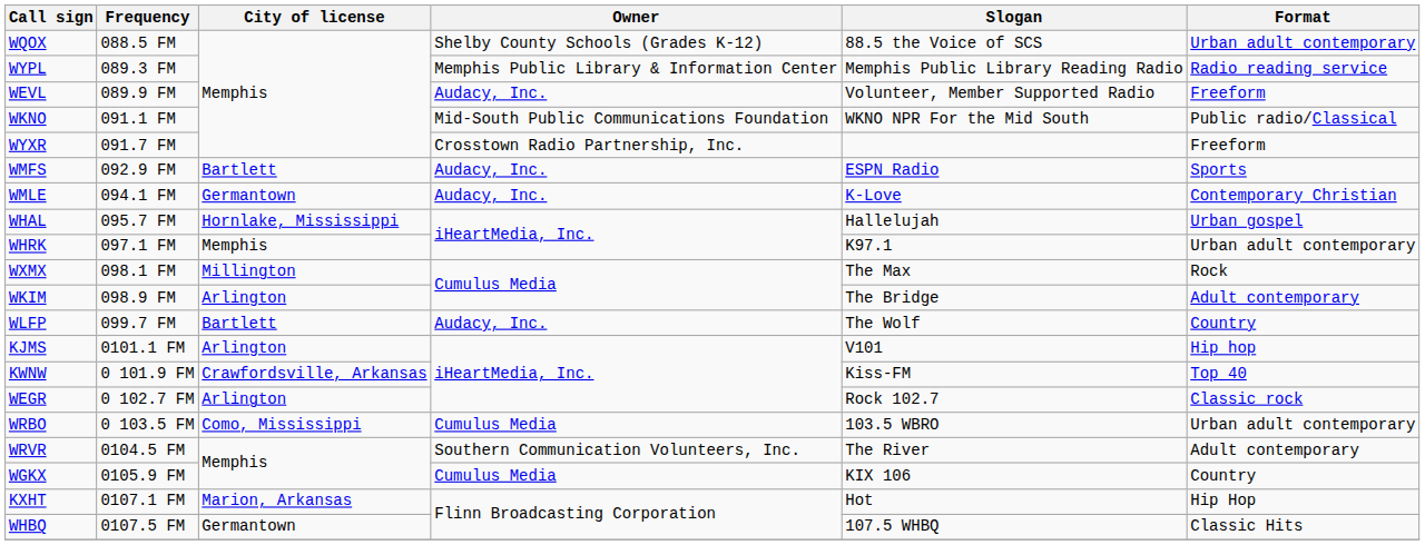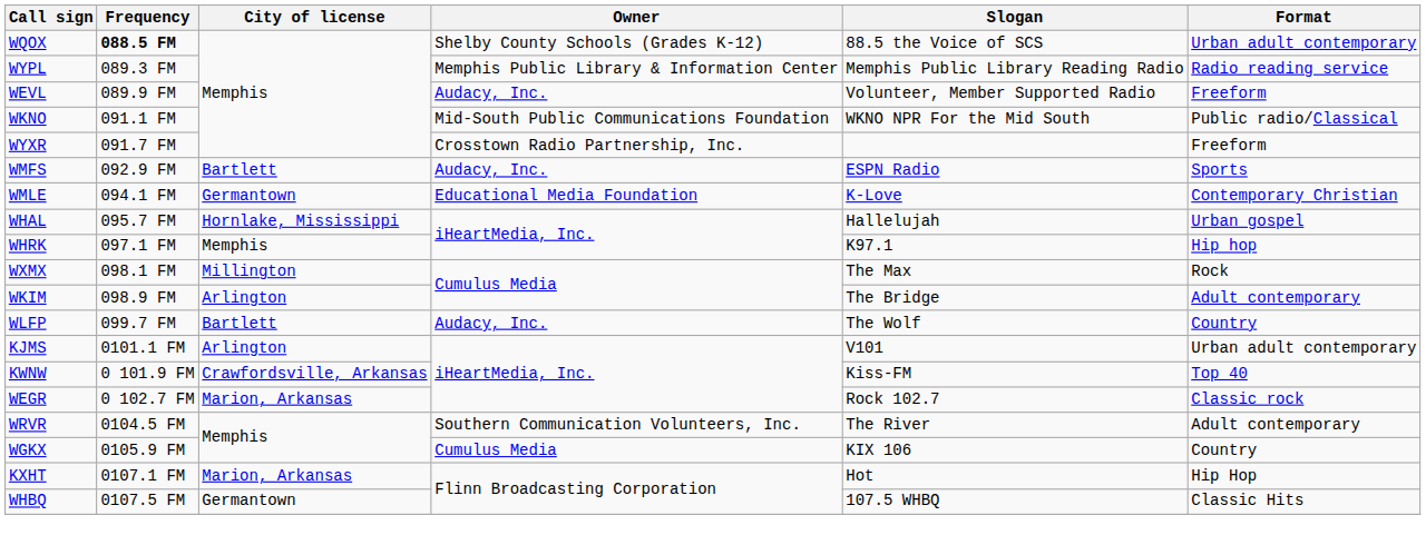WQOX | Frequency: normal -> bold
WMLE | Owner: Audacy, Inc. -> Educational Media Foundation
WHRK | Format: Urban adult contemporary -> Hip hop
KJMS | Format: Hip hop -> Urban adult contemporary
WEGR | City of license: Arlington -> Marion, Arkansas
- row: WRBO | 0 103.5 FM | Como, Mississippi | Cumulus Media | 103.5 WBRO | Urban adult contemporary
